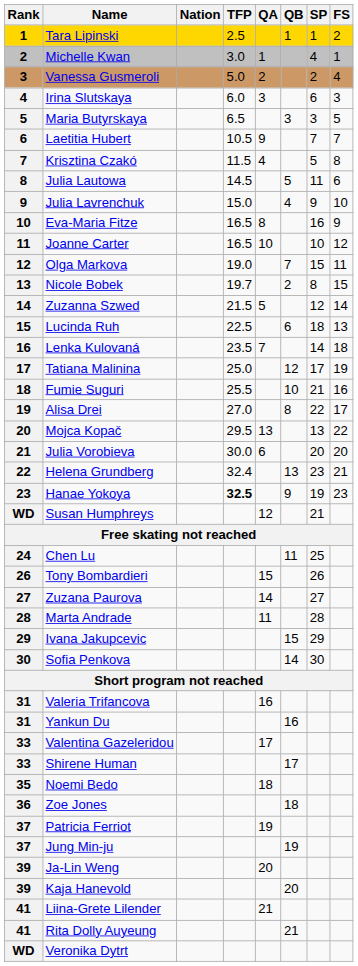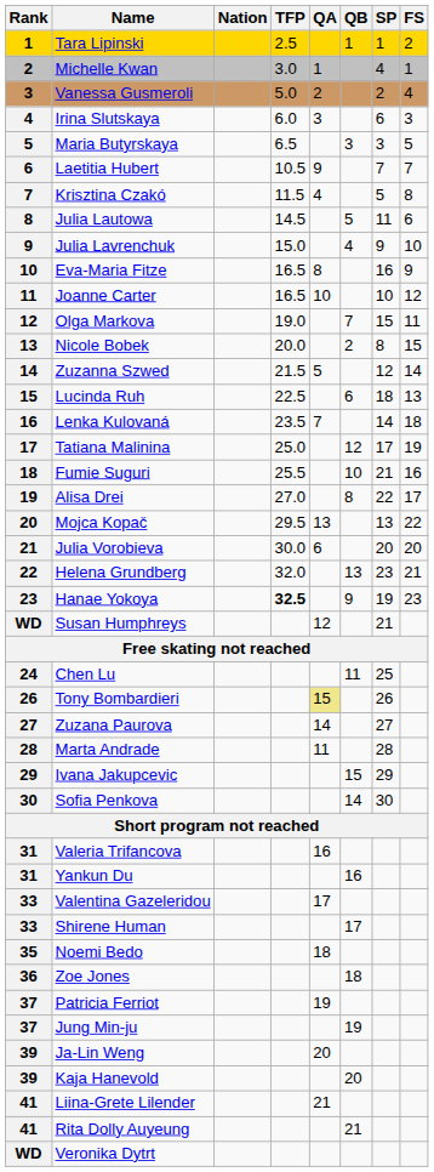Nicole Bobek | TFP: 19.7 -> 20.0
Helena Grundberg | TFP: 32.4 -> 32.0
Tony Bombardieri | QA: no background -> khaki background
